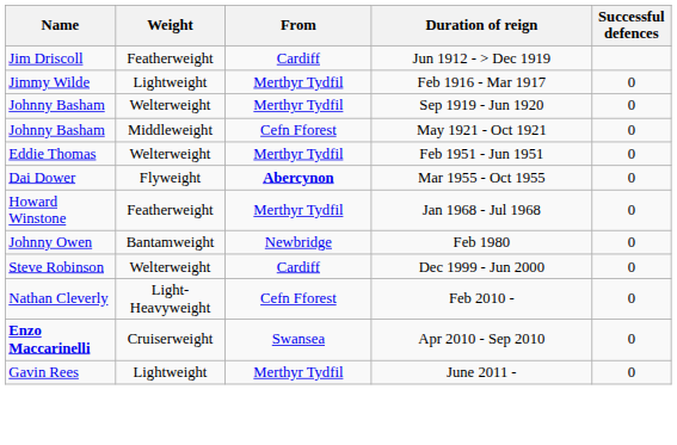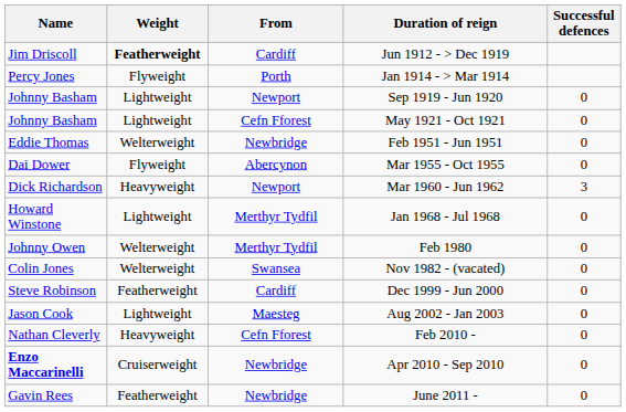Jun 1912 - > Dec 1919 | Weight: normal -> bold
+ row: Percy Jones | Flyweight | Porth | Jan 1914 - > Mar 1914
- row: Jimmy Wilde | Lightweight | Merthyr Tydfil | Feb 1916 - Mar 1917 | 0
Sep 1919 - Jun 1920 | Weight: Welterweight -> Lightweight
Sep 1919 - Jun 1920 | From: Merthyr Tydfil -> Newport
May 1921 - Oct 1921 | Weight: Middleweight -> Lightweight
Feb 1951 - Jun 1951 | From: Merthyr Tydfil -> Newbridge
Mar 1955 - Oct 1955 | From: bold -> normal
+ row: Dick Richardson | Heavyweight | Newport | Mar 1960 - Jun 1962 | 3
Jan 1968 - Jul 1968 | Weight: Featherweight -> Lightweight
Feb 1980 | Weight: Bantamweight -> Welterweight
Feb 1980 | From: Newbridge -> Merthyr Tydfil
+ row: Colin Jones | Welterweight | Swansea | Nov 1982 - (vacated) | 0
Dec 1999 - Jun 2000 | Weight: Welterweight -> Featherweight
+ row: Jason Cook | Lightweight | Maesteg | Aug 2002 - Jan 2003 | 0
Feb 2010 - | Weight: Light-Heavyweight -> Heavyweight
Apr 2010 - Sep 2010 | From: Swansea -> Newbridge
June 2011 - | Weight: Lightweight -> Featherweight
June 2011 - | From: Merthyr Tydfil -> Newbridge
